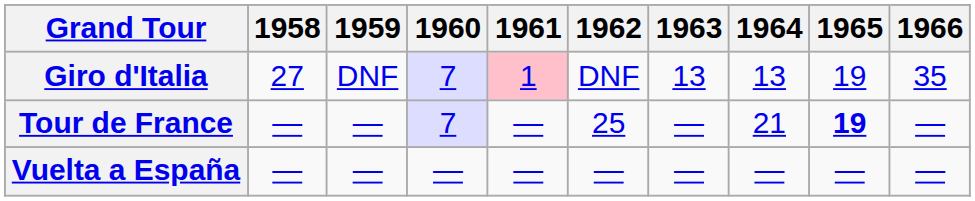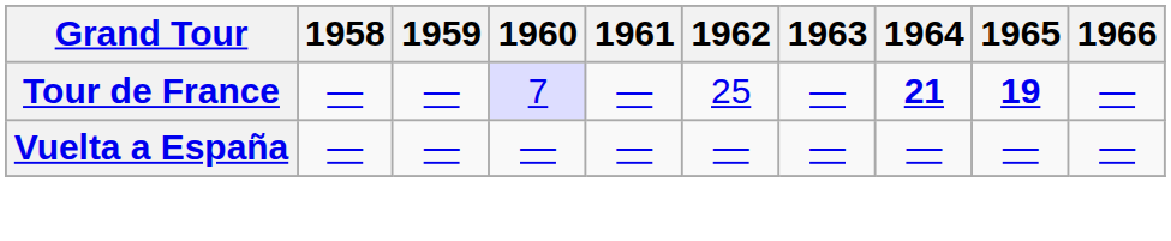- row: Giro d'Italia | 27 | DNF | 7 | 1 | DNF | 13 | 13 | 19 | 35
Tour de France | 1964: normal -> bold
